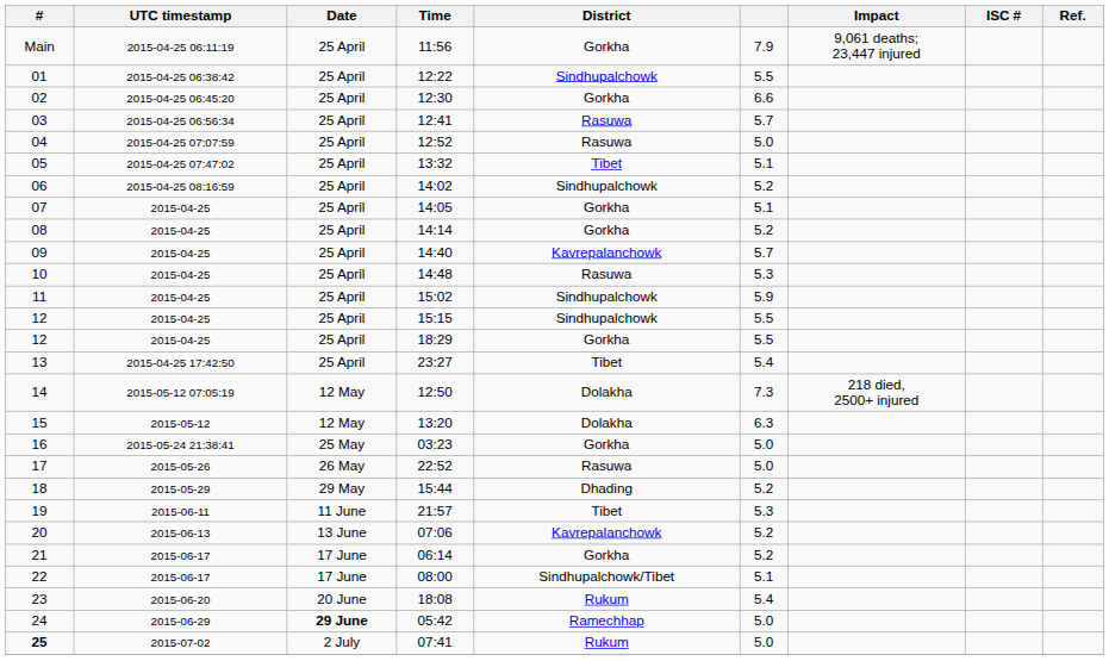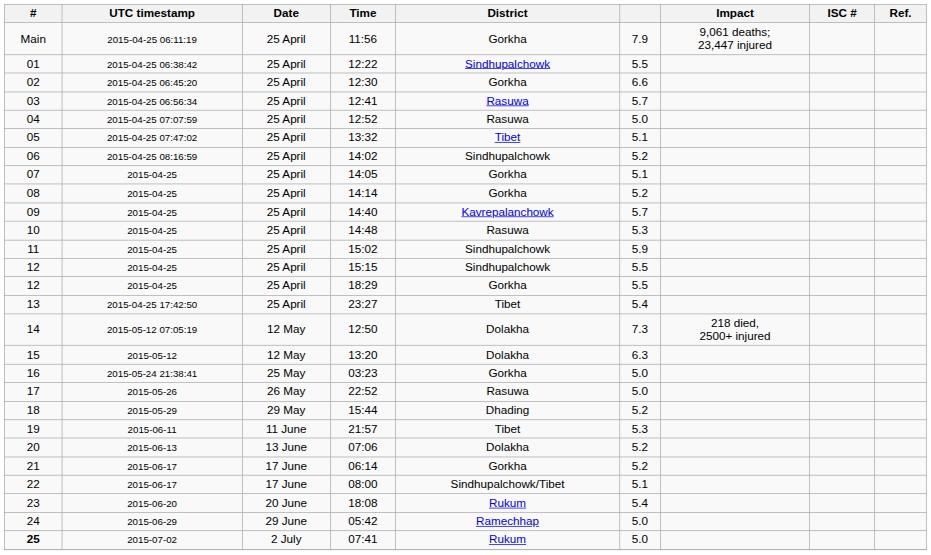07:06 | District: Kavrepalanchowk -> Dolakha
05:42 | Date: bold -> normal
